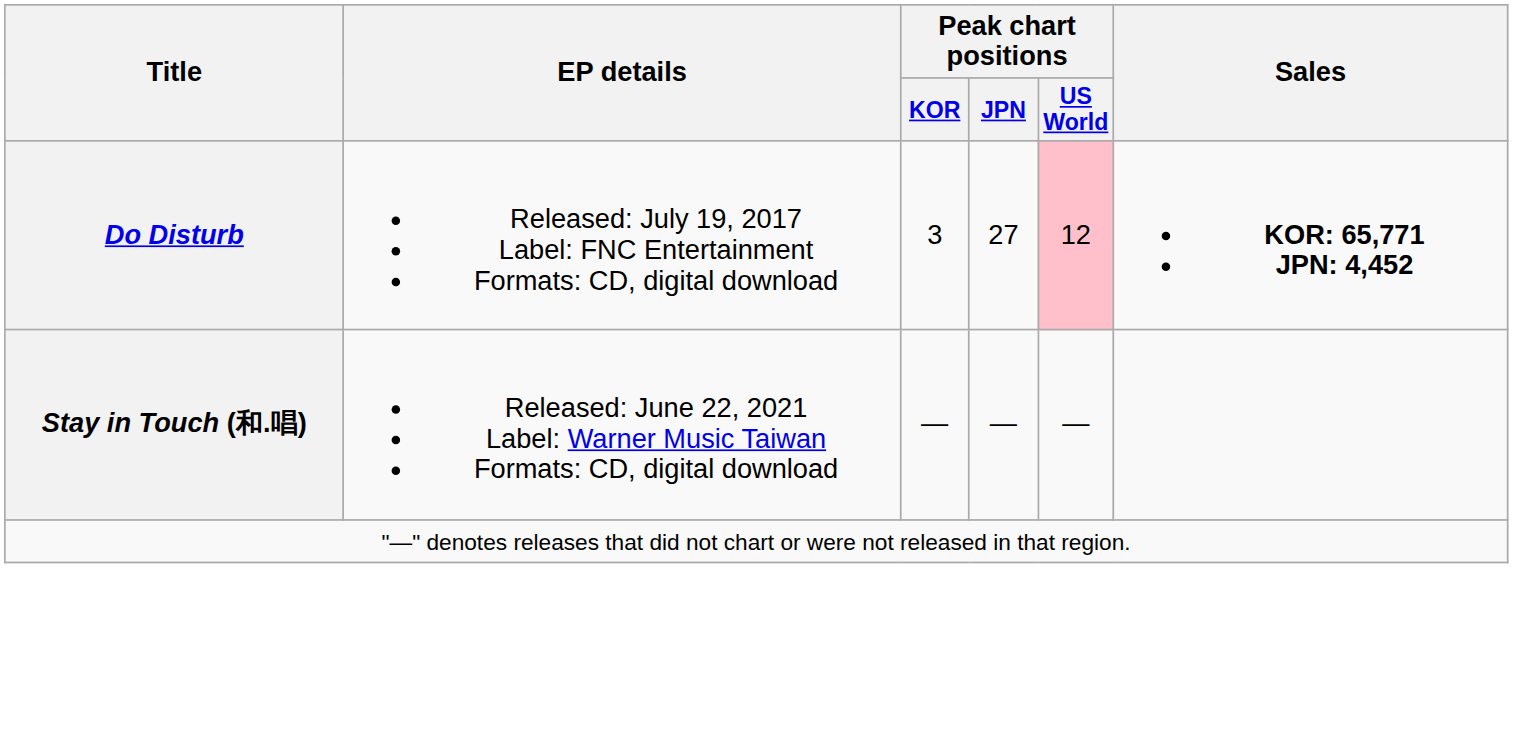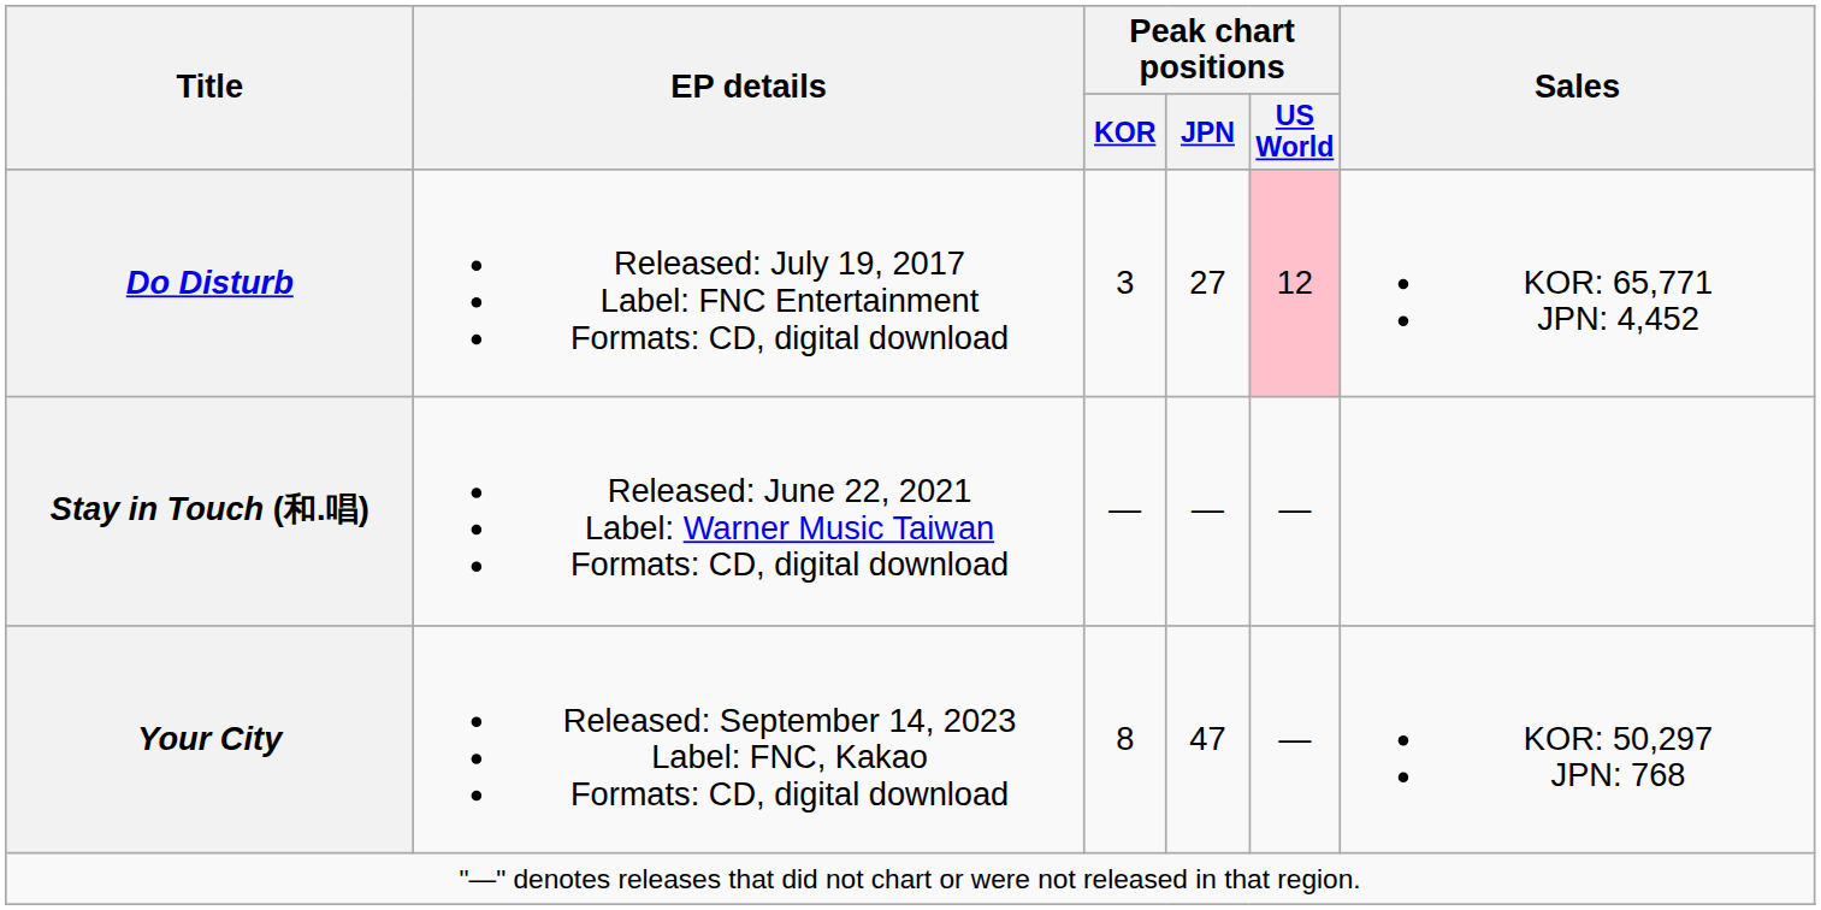Do Disturb | Sales: bold -> normal
+ row: Your City | Released: September 14, 2023 Label: FNC, Kakao Formats: CD, digital download | 8 | 47 | — | KOR: 50,297 JPN: 768
